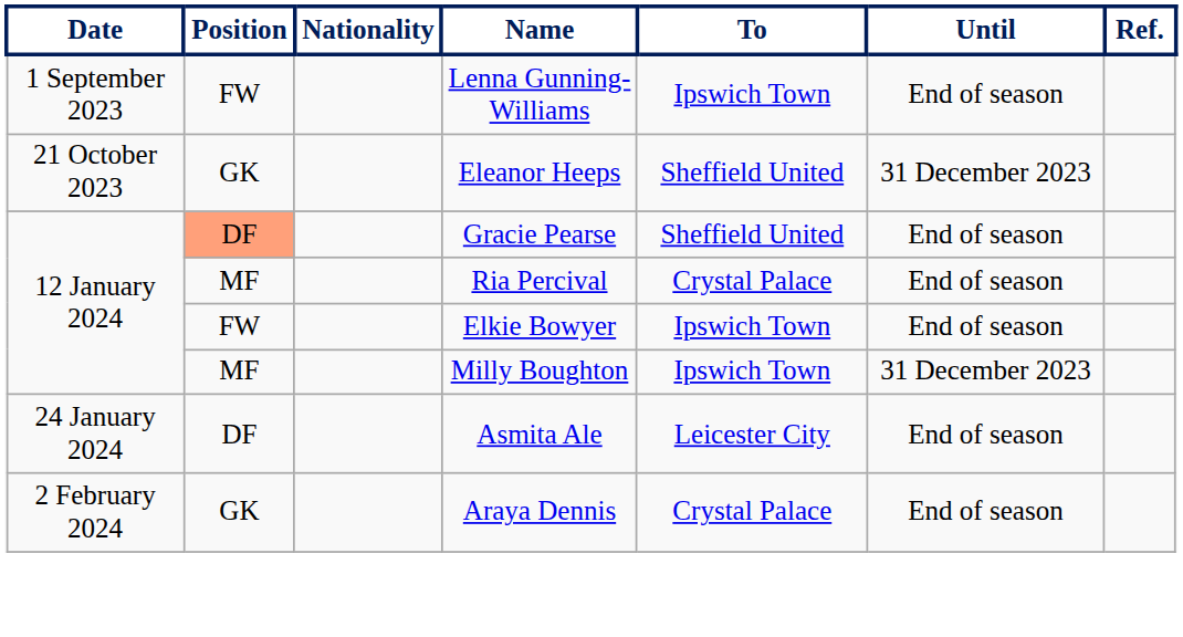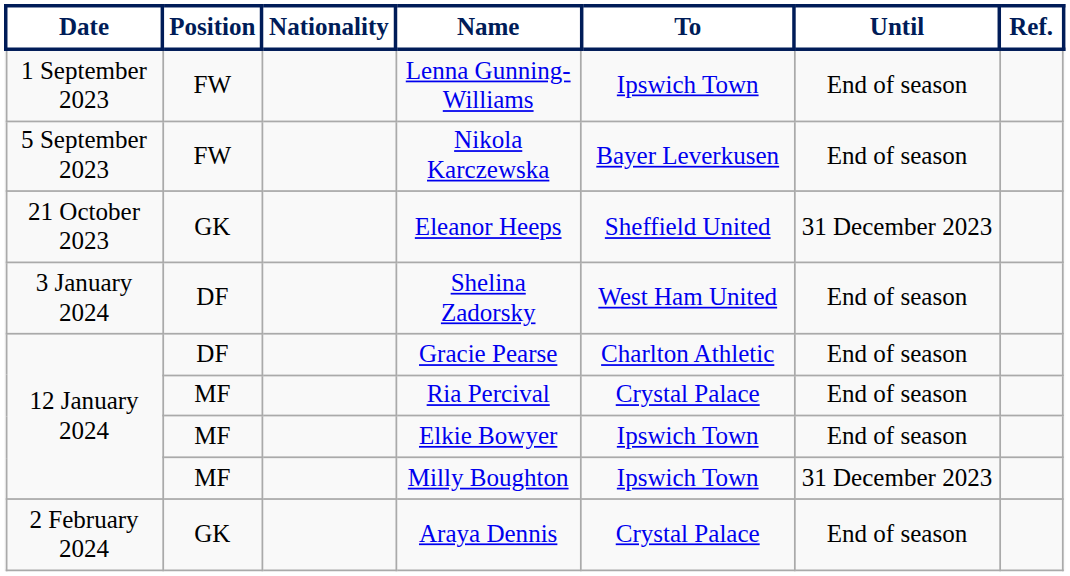+ row: 5 September 2023 | FW | Nikola Karczewska | Bayer Leverkusen | End of season
+ row: 3 January 2024 | DF | Shelina Zadorsky | West Ham United | End of season
Gracie Pearse | Position: lightsalmon background -> no background
Gracie Pearse | To: Sheffield United -> Charlton Athletic
Elkie Bowyer | Position: FW -> MF
- row: 24 January 2024 | DF | Asmita Ale | Leicester City | End of season
